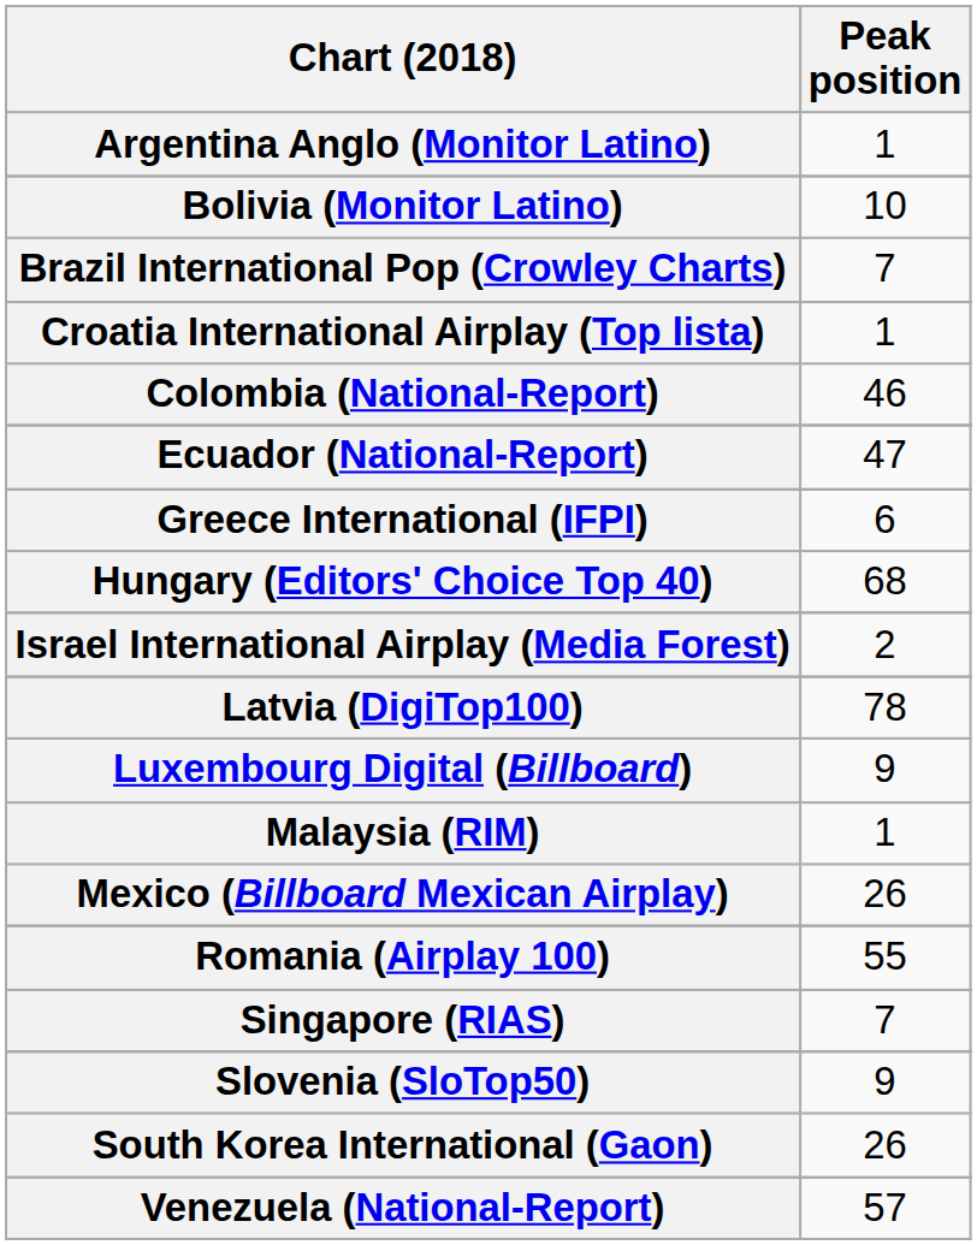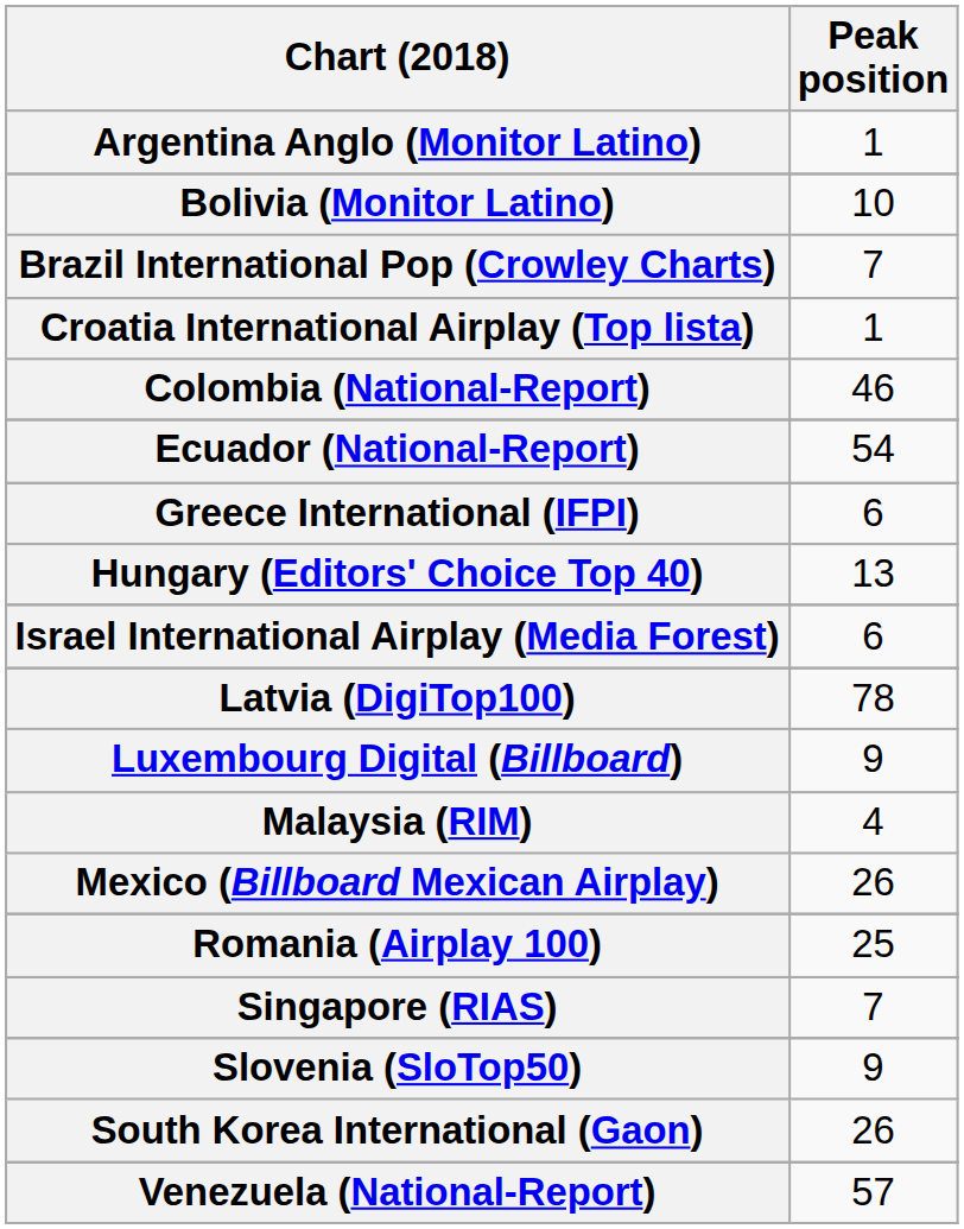Ecuador (National-Report) | Peak position: 47 -> 54
Hungary (Editors' Choice Top 40) | Peak position: 68 -> 13
Israel International Airplay (Media Forest) | Peak position: 2 -> 6
Malaysia (RIM) | Peak position: 1 -> 4
Romania (Airplay 100) | Peak position: 55 -> 25
